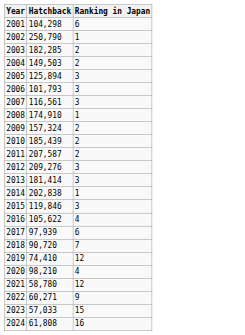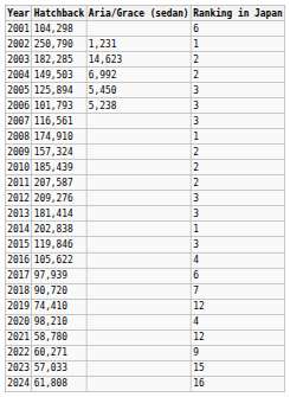+ column: Aria/Grace (sedan) | 1,231 | 14,623 | 6,992 | 5,450 | 5,238
